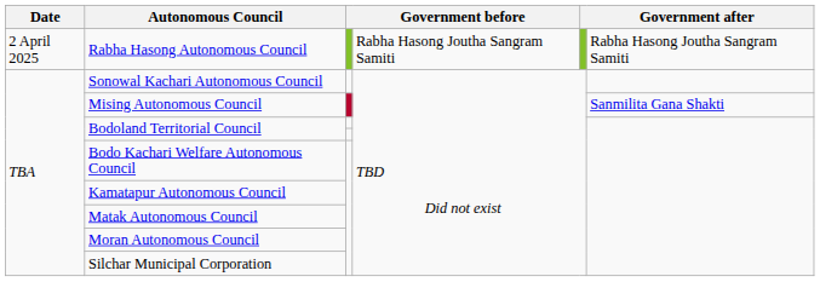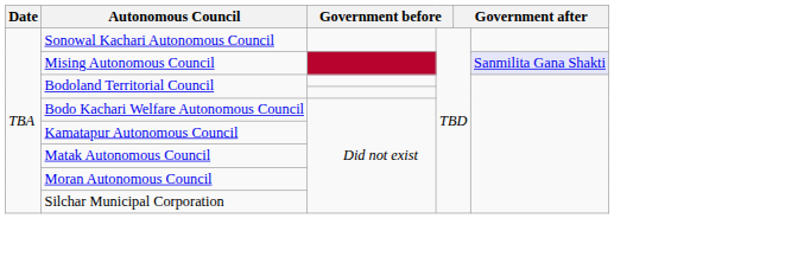- row: 2 April 2025 | Rabha Hasong Autonomous Council | Rabha Hasong Joutha Sangram Samiti | Rabha Hasong Joutha Sangram Samiti
Mising Autonomous Council | column 6: no background -> lavender background
